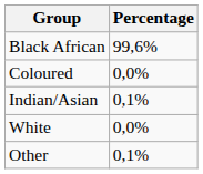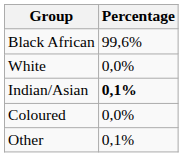rows swapped: Coloured <-> White
Indian/Asian | Percentage: normal -> bold
